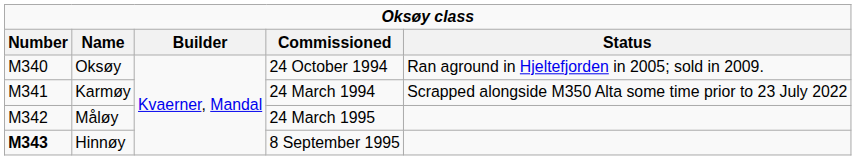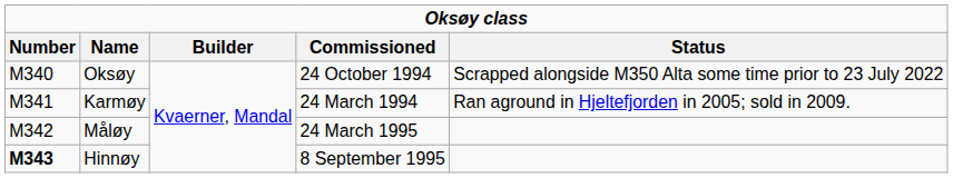Oksøy | column 5: Ran aground in Hjeltefjorden in 2005; sold in 2009. -> Scrapped alongside M350 Alta some time prior to 23 July 2022
Karmøy | column 5: Scrapped alongside M350 Alta some time prior to 23 July 2022 -> Ran aground in Hjeltefjorden in 2005; sold in 2009.
